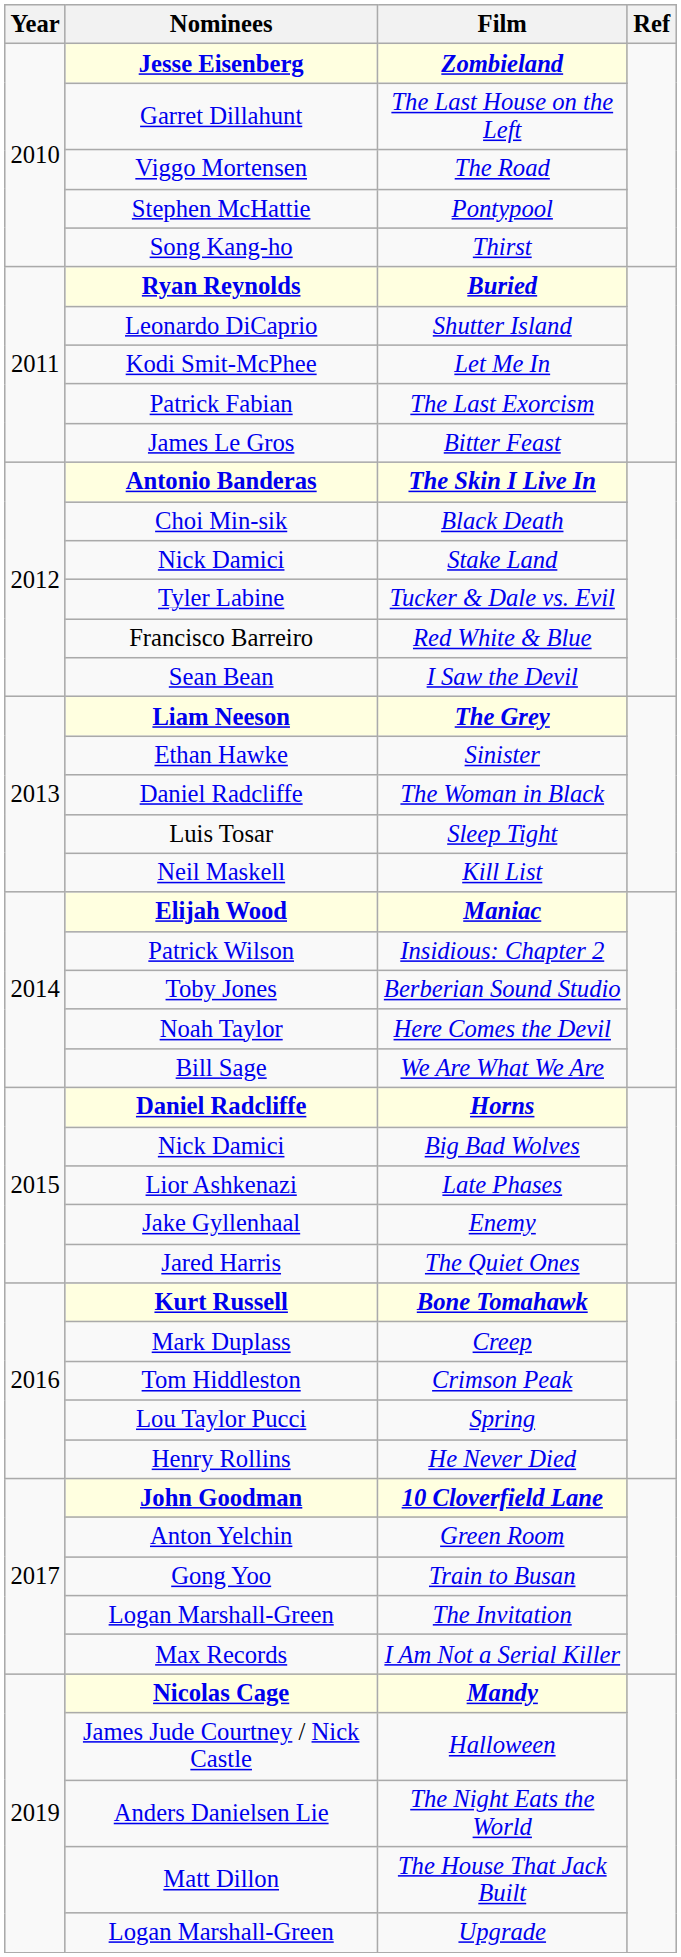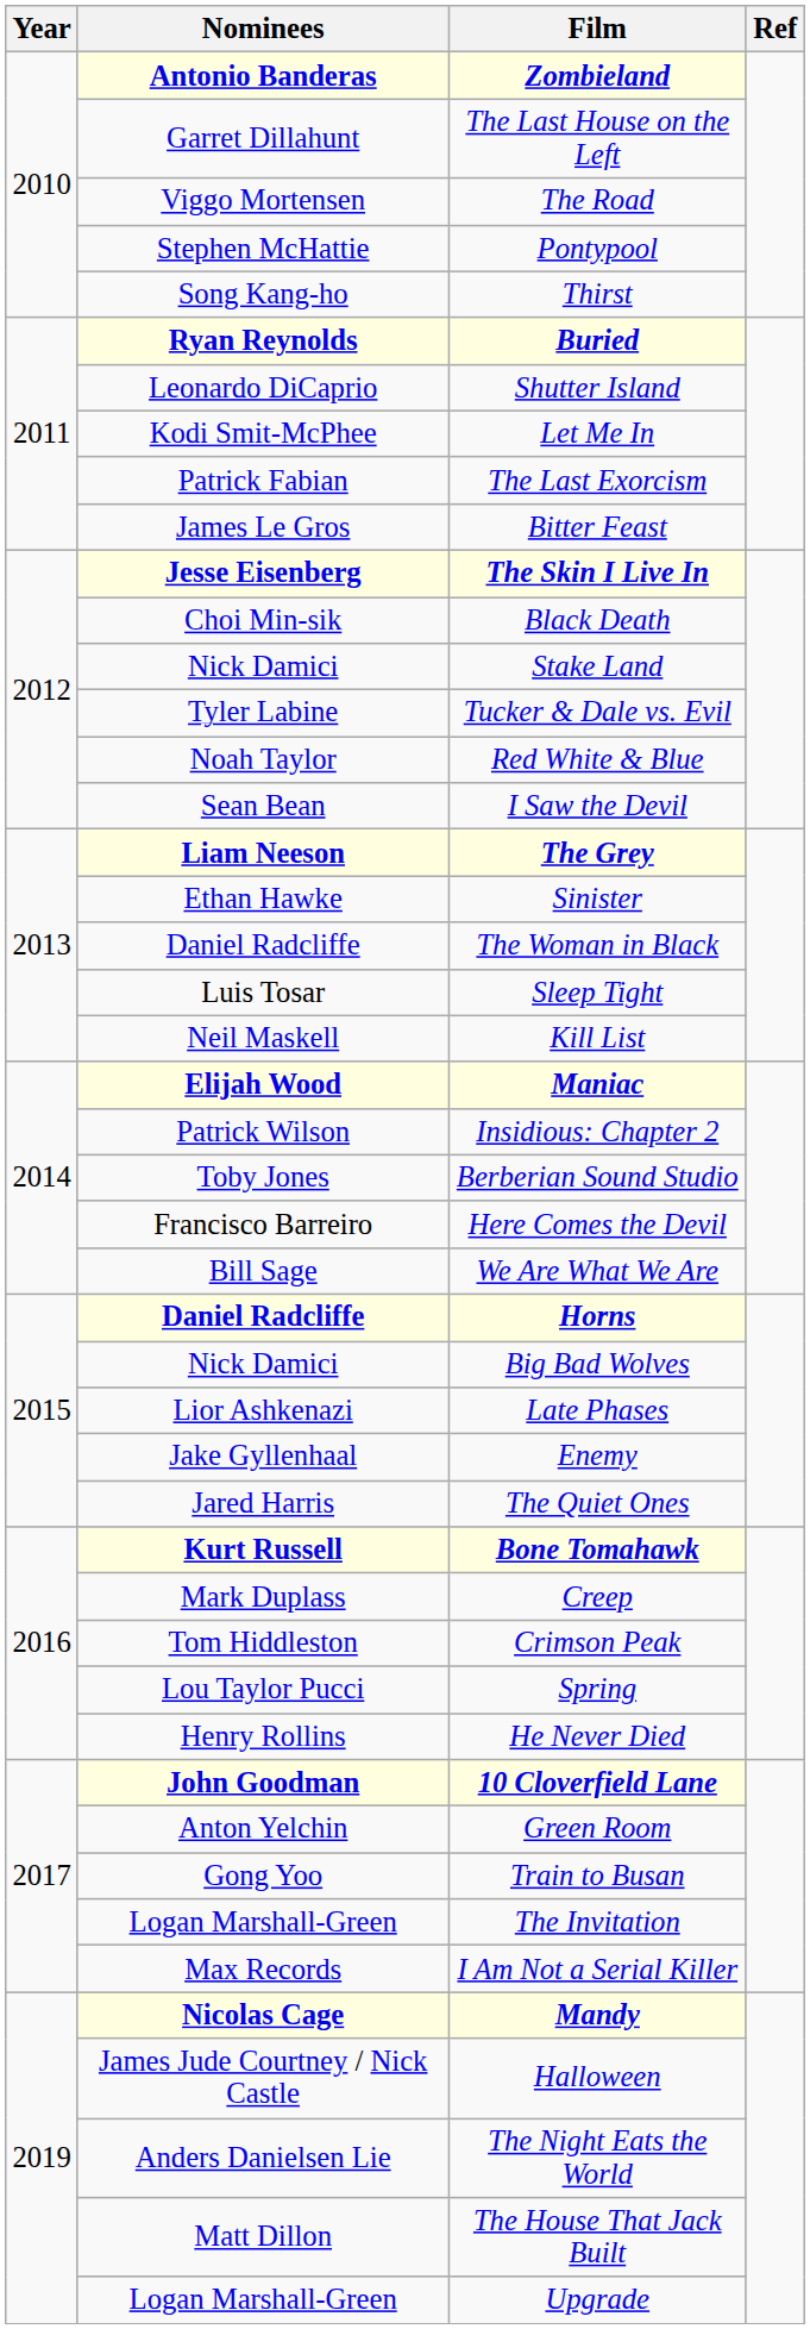Zombieland | Nominees: Jesse Eisenberg -> Antonio Banderas
The Skin I Live In | Nominees: Antonio Banderas -> Jesse Eisenberg
Red White & Blue | Nominees: Francisco Barreiro -> Noah Taylor
Here Comes the Devil | Nominees: Noah Taylor -> Francisco Barreiro
